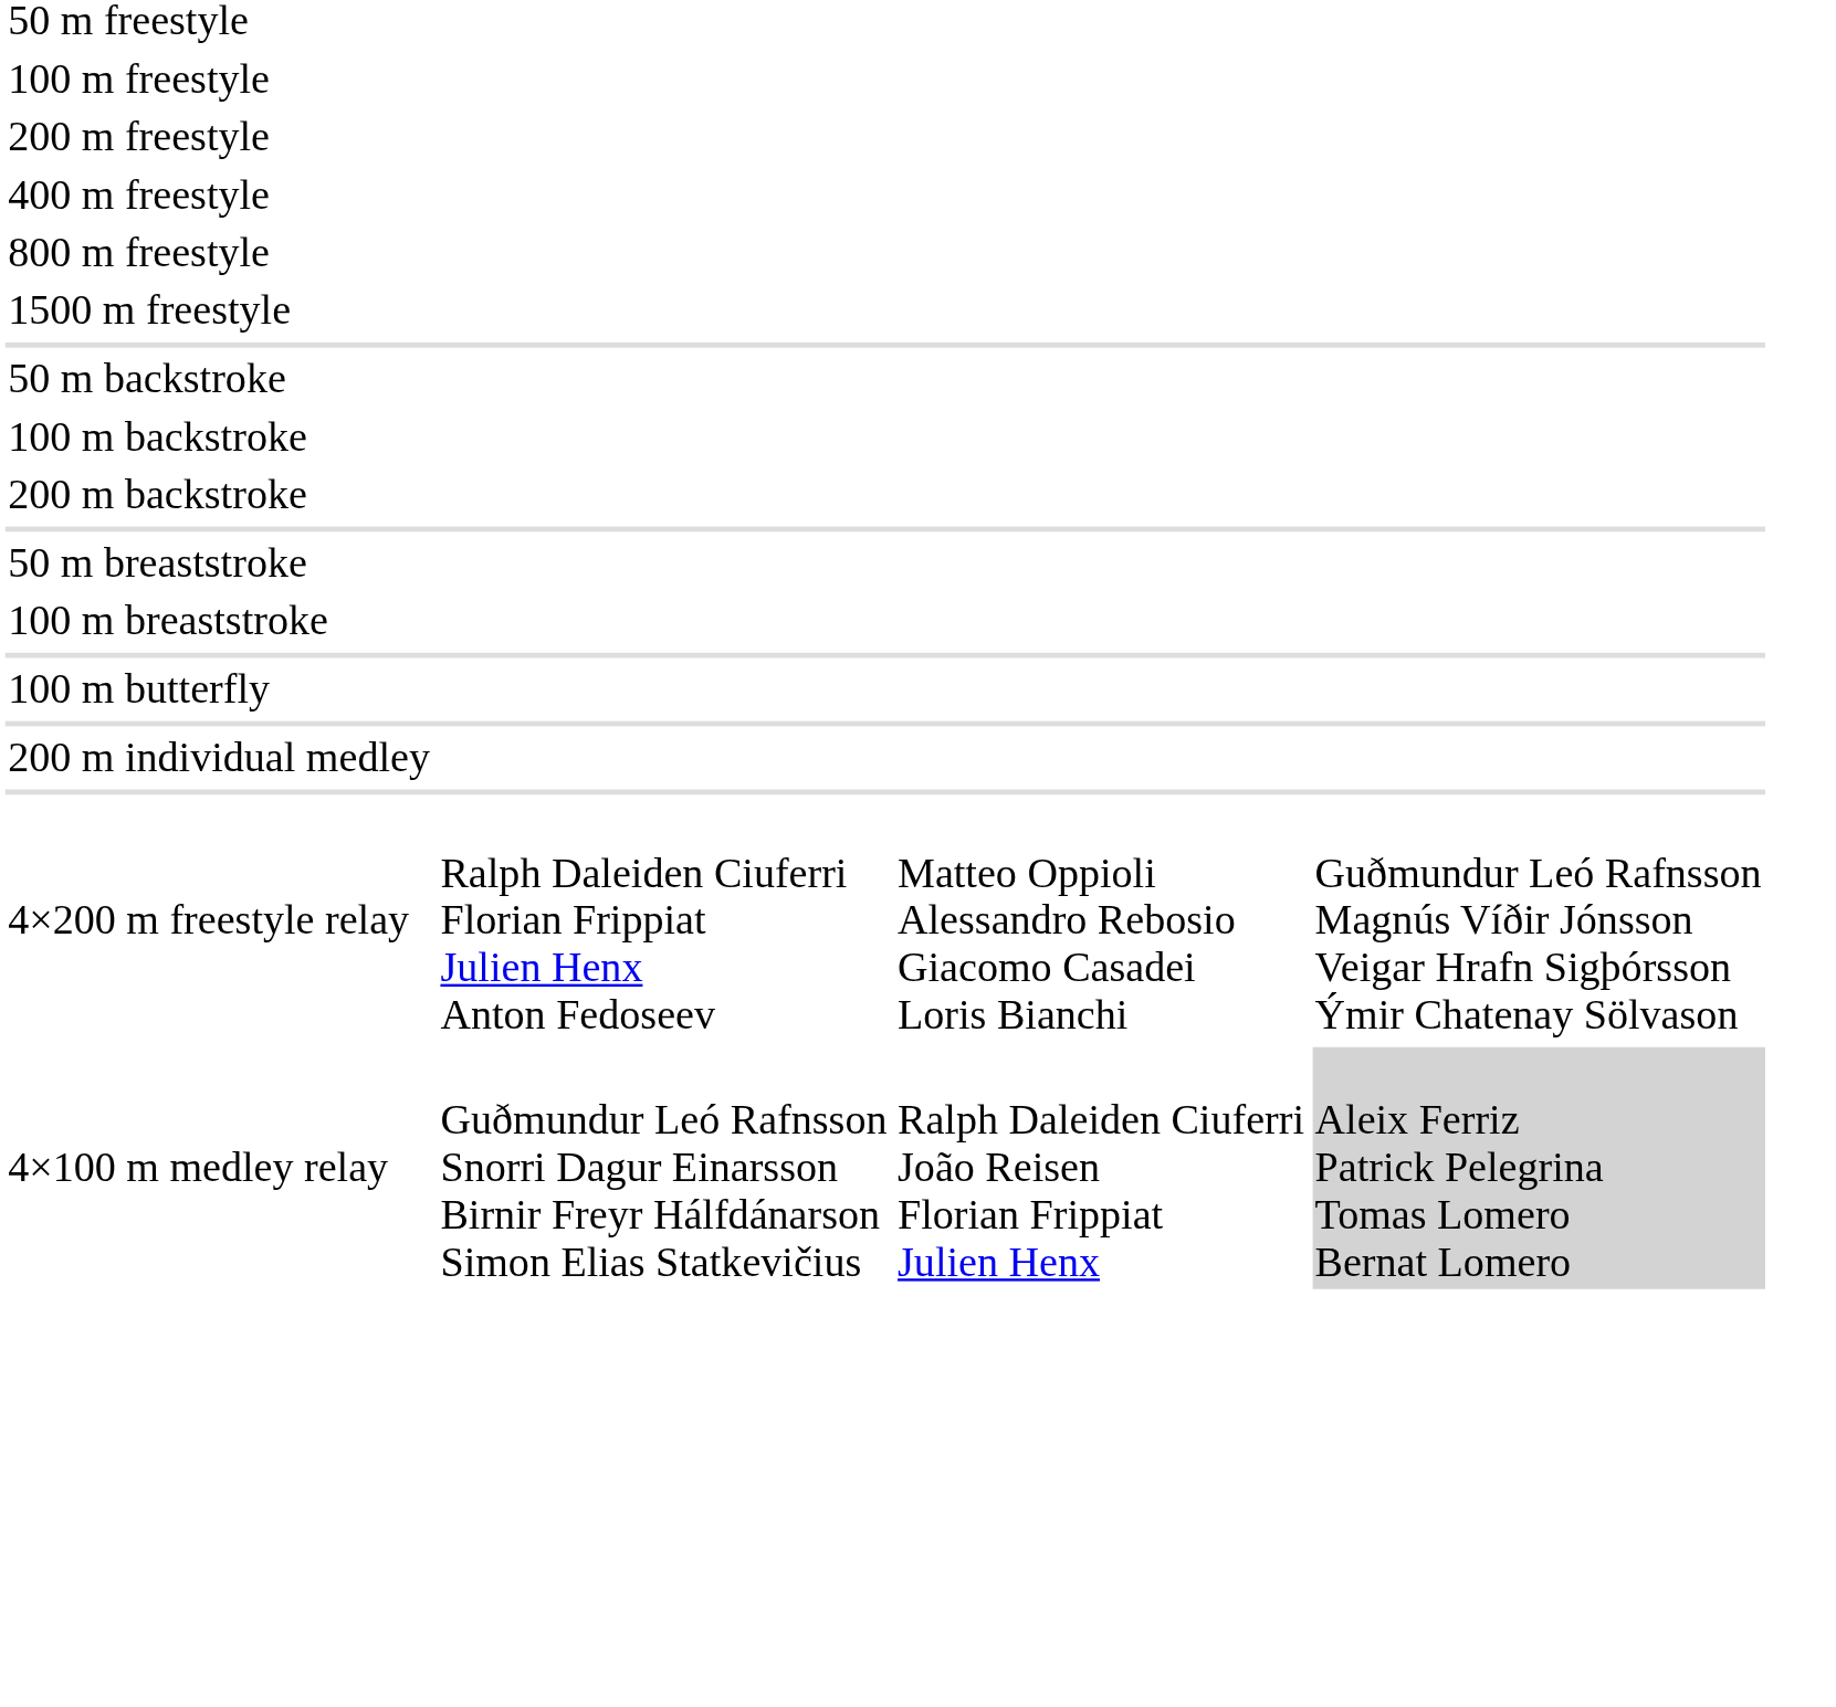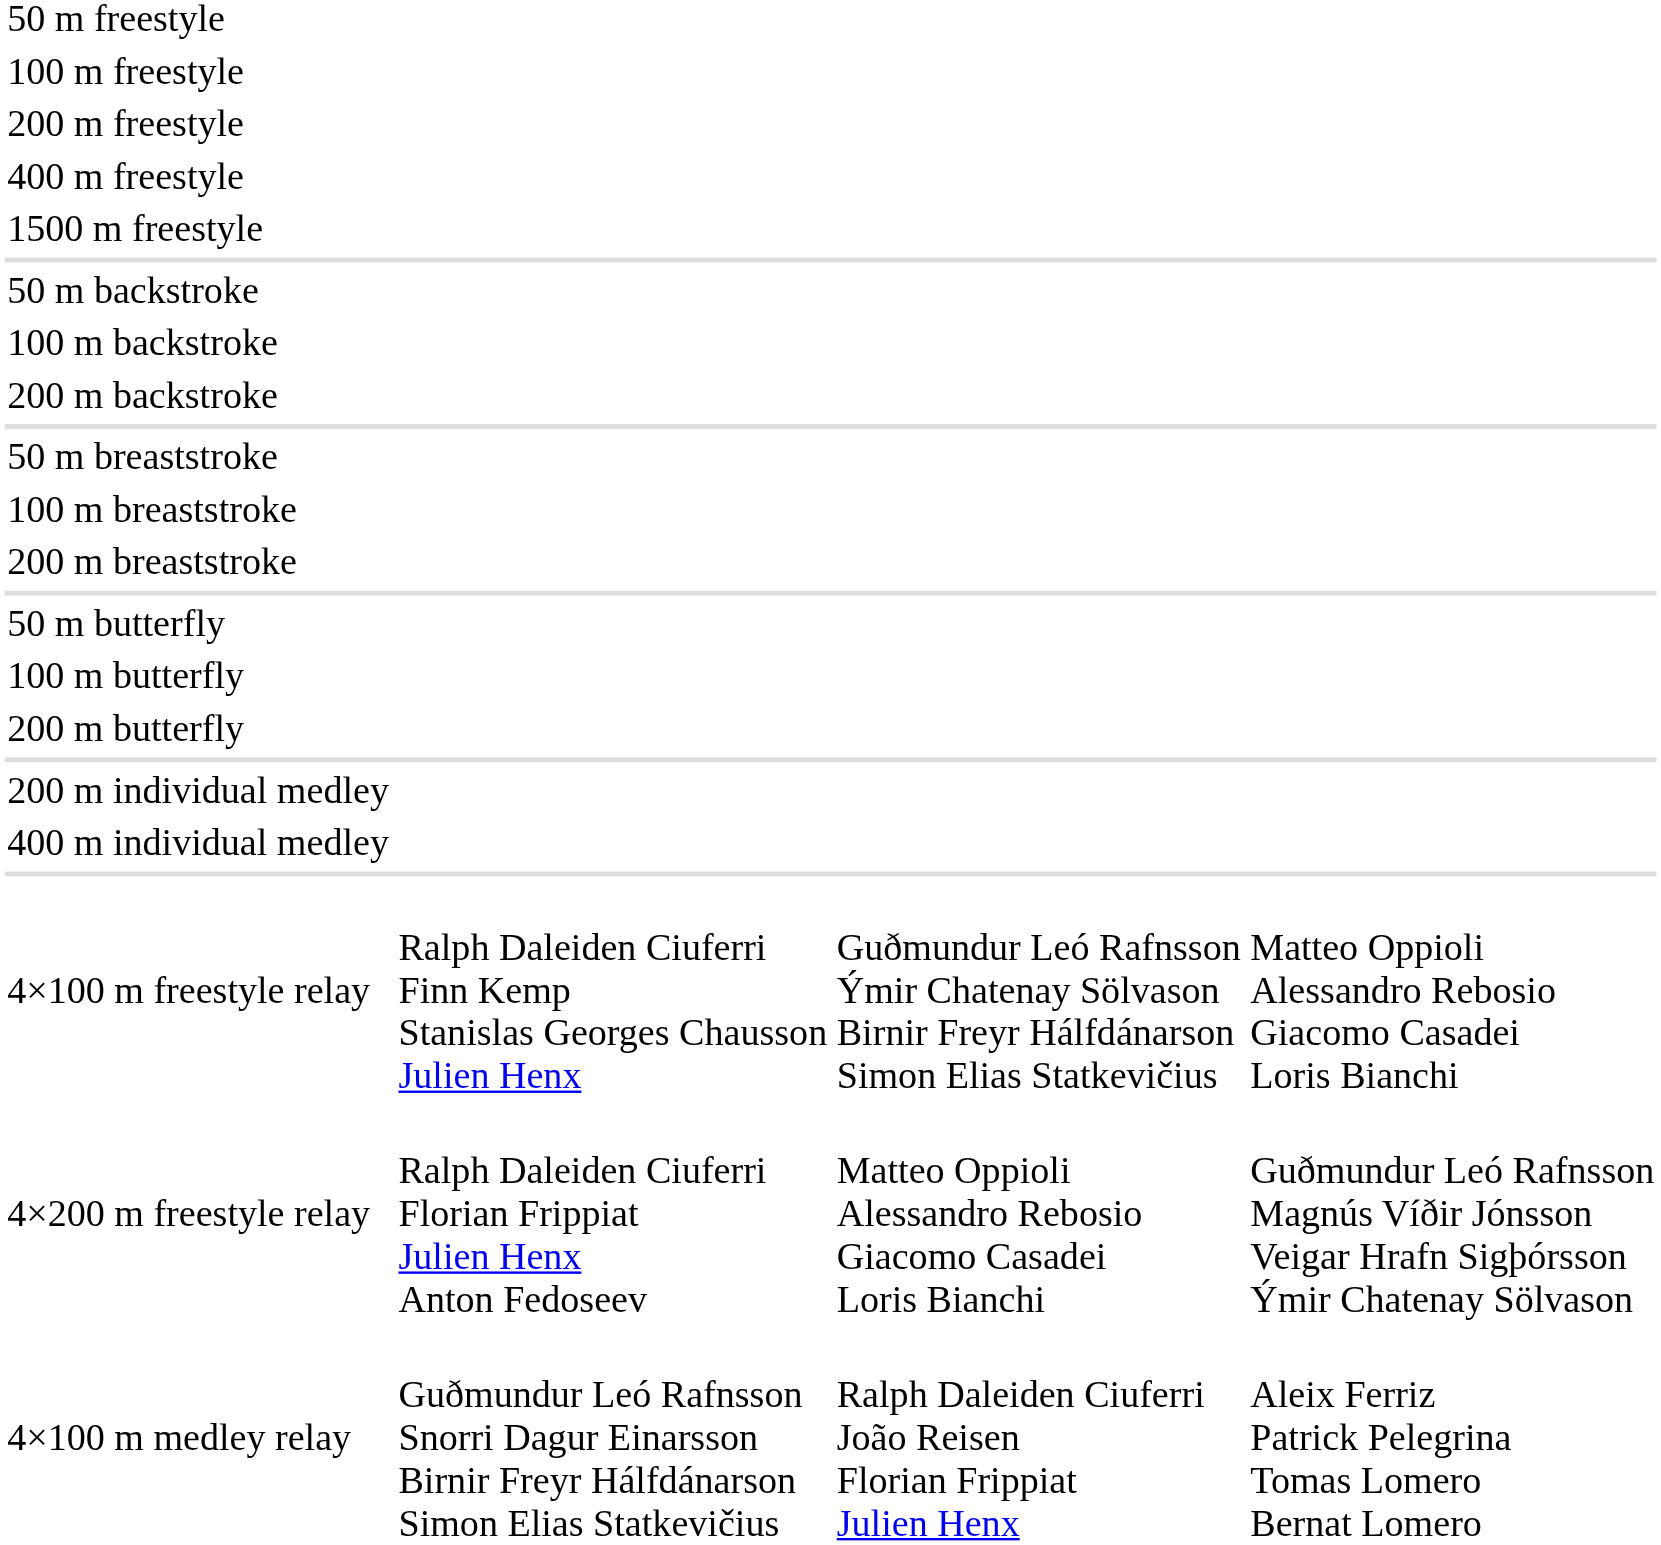- row: 800 m freestyle
+ row: 200 m breaststroke
+ row: 50 m butterfly
+ row: 200 m butterfly
+ row: 400 m individual medley
+ row: 4×100 m freestyle relay | Ralph Daleiden Ciuferri Finn Kemp Stanislas Georges Chausson Julien Henx | Guðmundur Leó Rafnsson Ýmir Chatenay Sölvason Birnir Freyr Hálfdánarson Simon Elias Statkevičius | Matteo Oppioli Alessandro Rebosio Giacomo Casadei Loris Bianchi
4×100 m medley relay | column 4: lightgrey background -> no background
